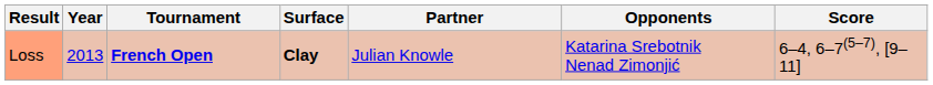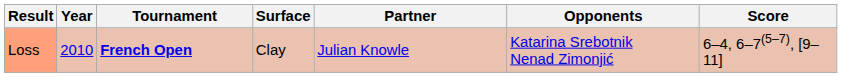Loss | Year: 2013 -> 2010
Loss | Surface: bold -> normal
